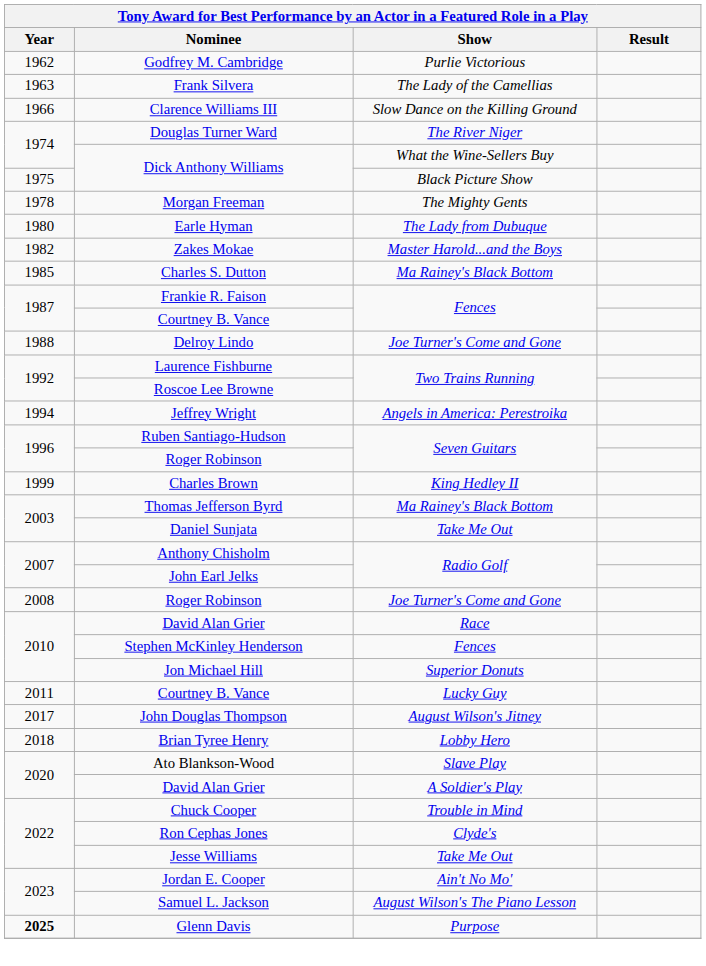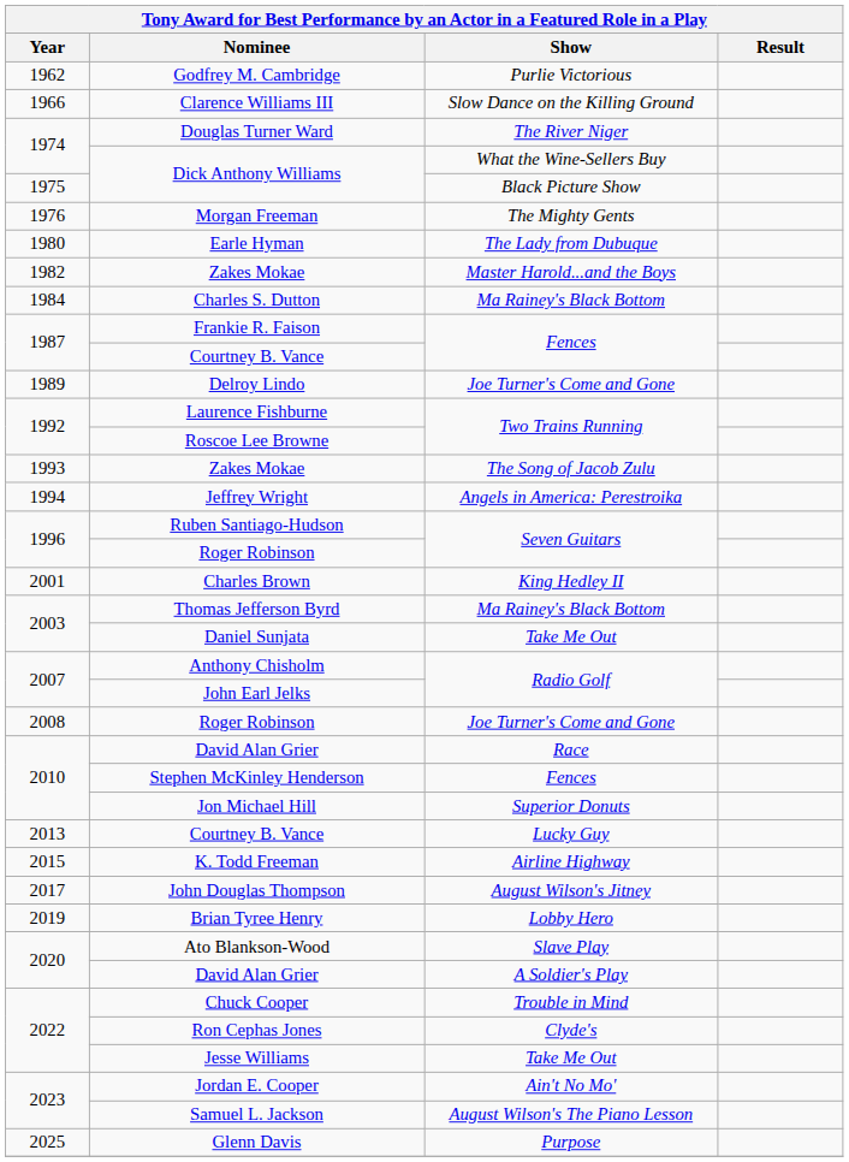- row: 1963 | Frank Silvera | The Lady of the Camellias
Morgan Freeman | Year: 1978 -> 1976
Charles S. Dutton | Year: 1985 -> 1984
Delroy Lindo | Year: 1988 -> 1989
+ row: 1993 | Zakes Mokae | The Song of Jacob Zulu
Charles Brown | Year: 1999 -> 2001
Courtney B. Vance / Lucky Guy | Year: 2011 -> 2013
+ row: 2015 | K. Todd Freeman | Airline Highway
Brian Tyree Henry | Year: 2018 -> 2019
Glenn Davis | Year: bold -> normal
